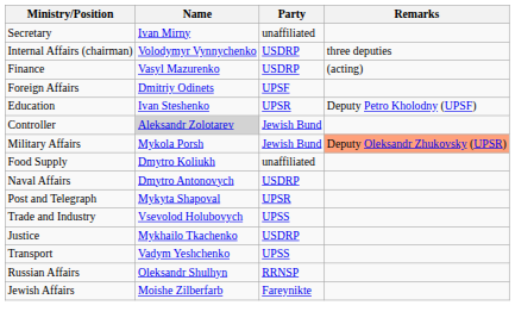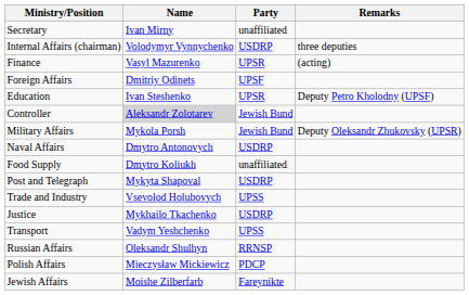Finance | Party: USDRP -> UPSR
Military Affairs | Remarks: lightsalmon background -> no background
rows swapped: Naval Affairs <-> Food Supply
Post and Telegraph | Party: UPSR -> USDRP
+ row: Polish Affairs | Mieczysław Mickiewicz | PDCP
